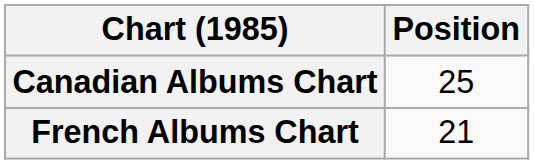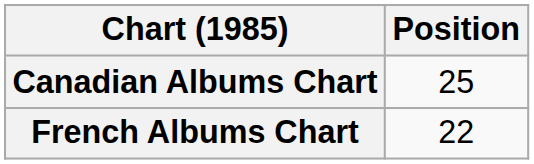French Albums Chart | Position: 21 -> 22
